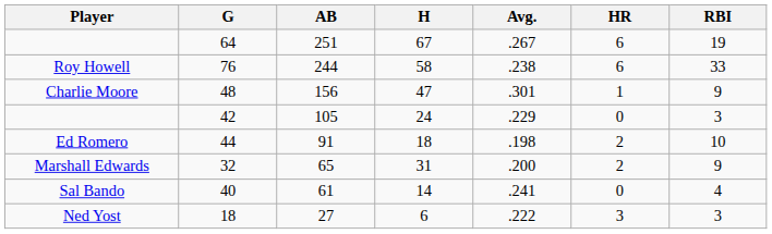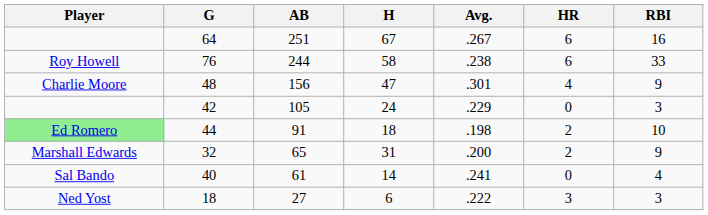64 | RBI: 19 -> 16
48 | HR: 1 -> 4
44 | Player: no background -> lightgreen background
